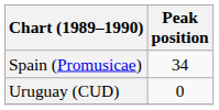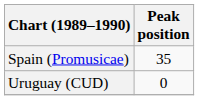Spain (Promusicae) | Peak position: 34 -> 35
